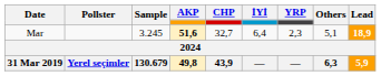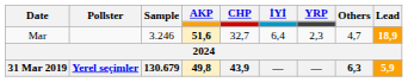Mar | Sample: 3.245 -> 3.246
Mar | Others: 5,1 -> 4,7
